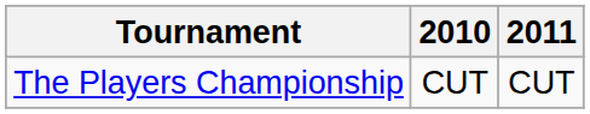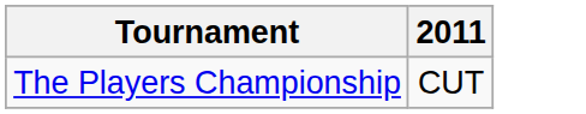- column: 2010 | CUT
